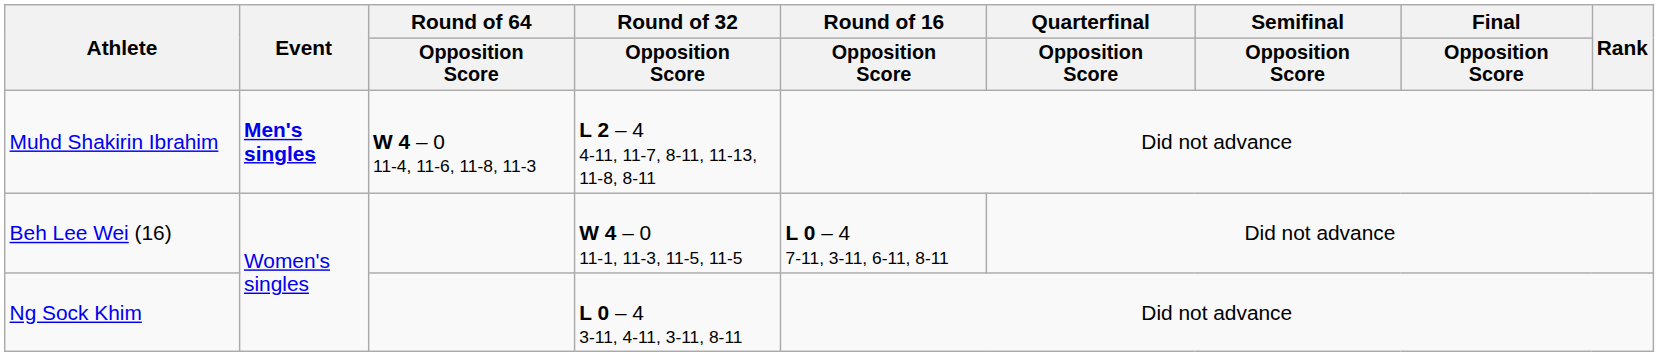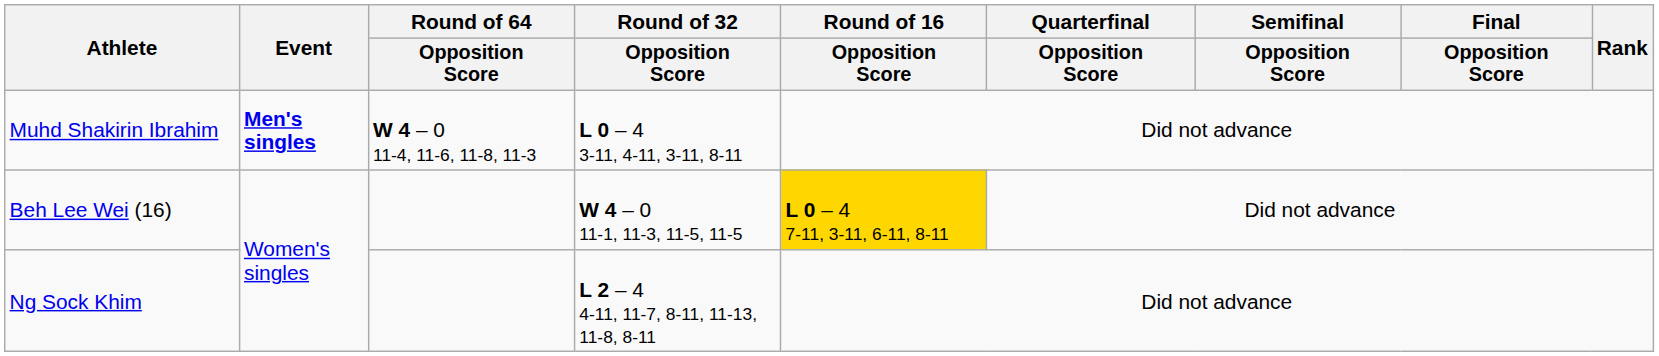Muhd Shakirin Ibrahim | Round of 32 / Opposition Score: L 2 – 4 4-11, 11-7, 8-11, 11-13, 11-8, 8-11 -> L 0 – 4 3-11, 4-11, 3-11, 8-11
Beh Lee Wei (16) | Round of 16 / Opposition Score: no background -> gold background
Ng Sock Khim | Round of 32 / Opposition Score: L 0 – 4 3-11, 4-11, 3-11, 8-11 -> L 2 – 4 4-11, 11-7, 8-11, 11-13, 11-8, 8-11
